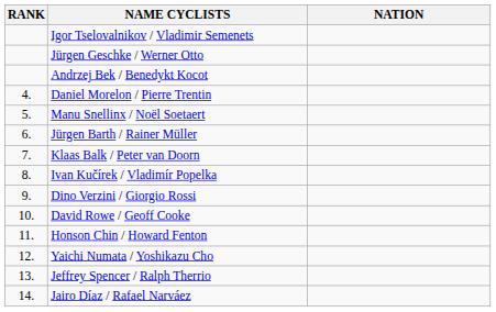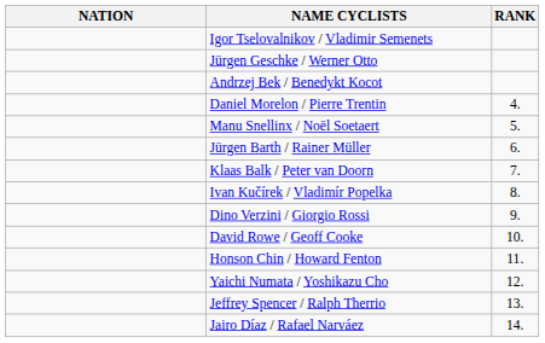columns swapped: RANK <-> NATION
